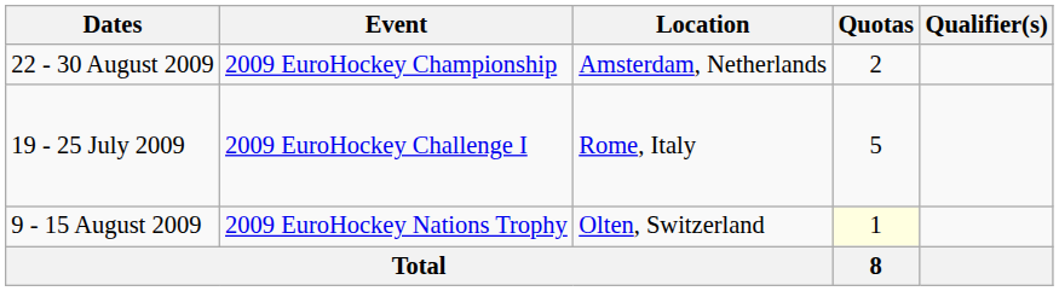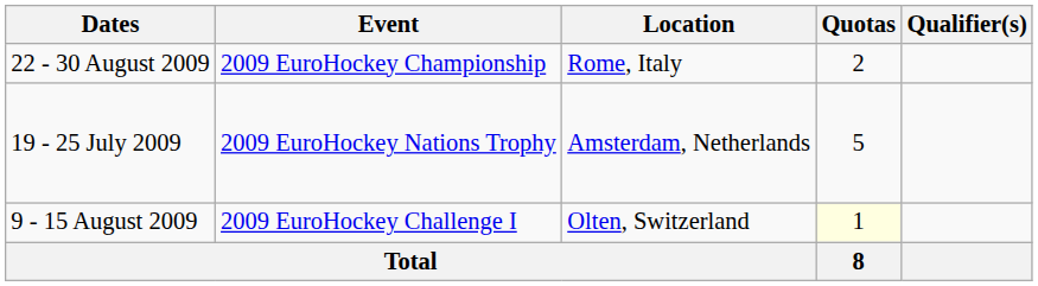22 - 30 August 2009 | Location: Amsterdam, Netherlands -> Rome, Italy
19 - 25 July 2009 | Event: 2009 EuroHockey Challenge I -> 2009 EuroHockey Nations Trophy
19 - 25 July 2009 | Location: Rome, Italy -> Amsterdam, Netherlands
9 - 15 August 2009 | Event: 2009 EuroHockey Nations Trophy -> 2009 EuroHockey Challenge I
